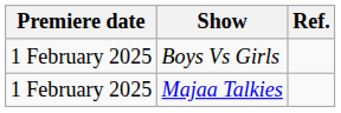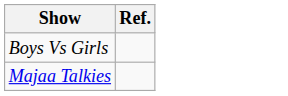- column: Premiere date | 1 February 2025 | 1 February 2025
